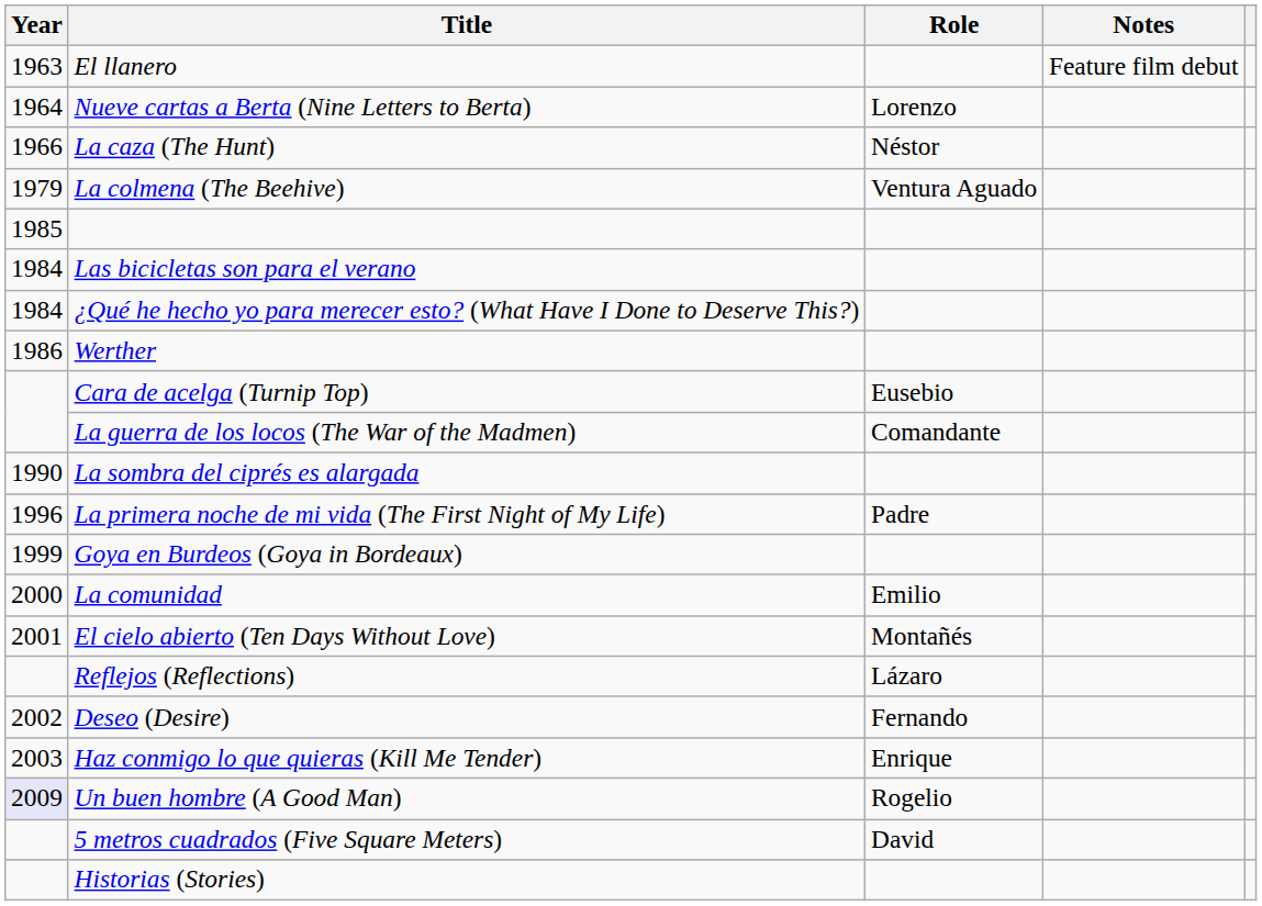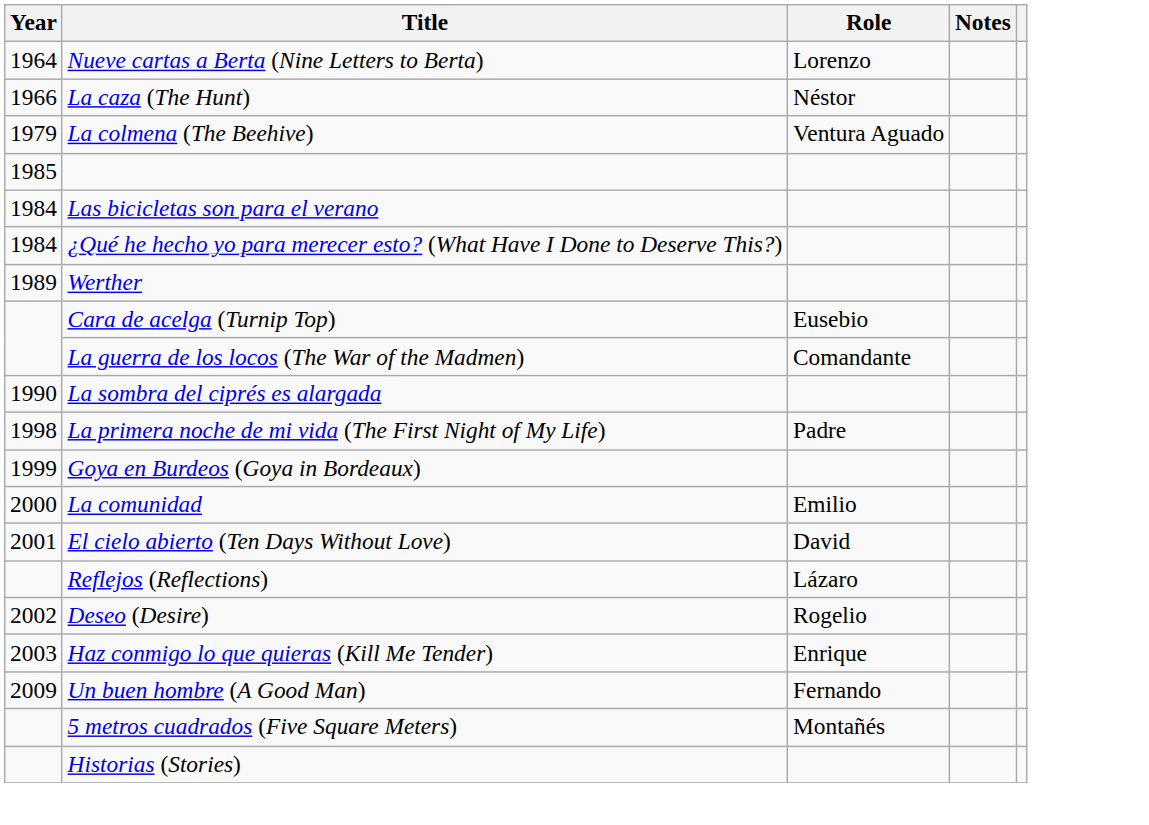- row: 1963 | El llanero | Feature film debut
Werther | Year: 1986 -> 1989
La primera noche de mi vida (The First Night of My Life) | Year: 1996 -> 1998
El cielo abierto (Ten Days Without Love) | Role: Montañés -> David
Deseo (Desire) | Role: Fernando -> Rogelio
Un buen hombre (A Good Man) | Year: lavender background -> no background
Un buen hombre (A Good Man) | Role: Rogelio -> Fernando
5 metros cuadrados (Five Square Meters) | Role: David -> Montañés
